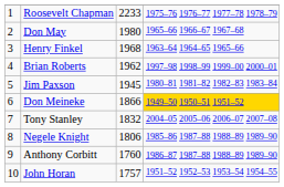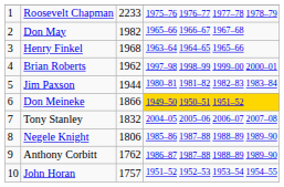Don May | column 3: 1980 -> 1982
Jim Paxson | column 3: 1945 -> 1944
Anthony Corbitt | column 3: 1760 -> 1762
